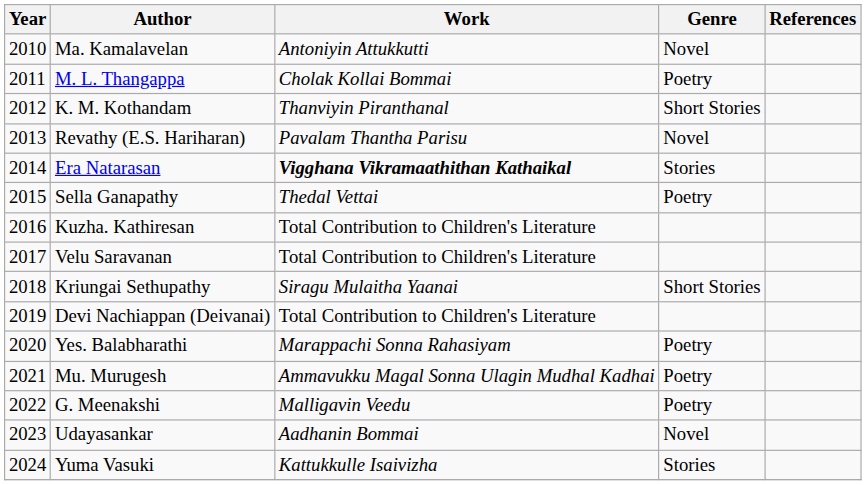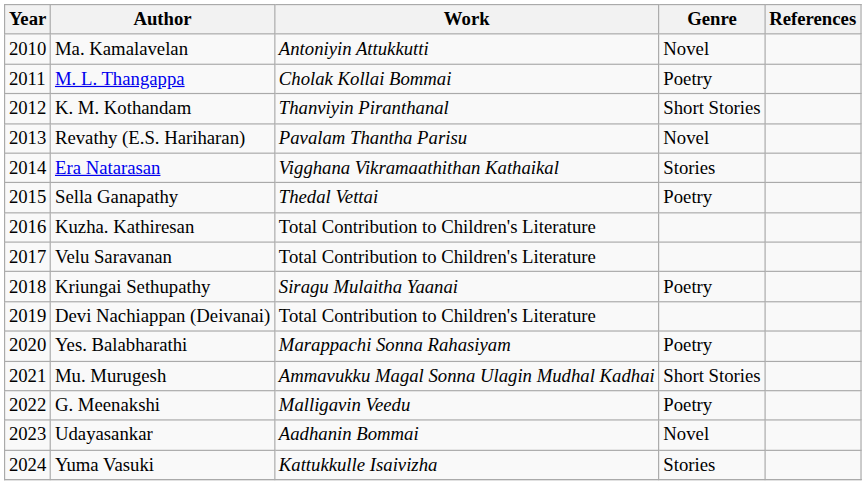Era Natarasan | Work: bold -> normal
Kriungai Sethupathy | Genre: Short Stories -> Poetry
Mu. Murugesh | Genre: Poetry -> Short Stories
